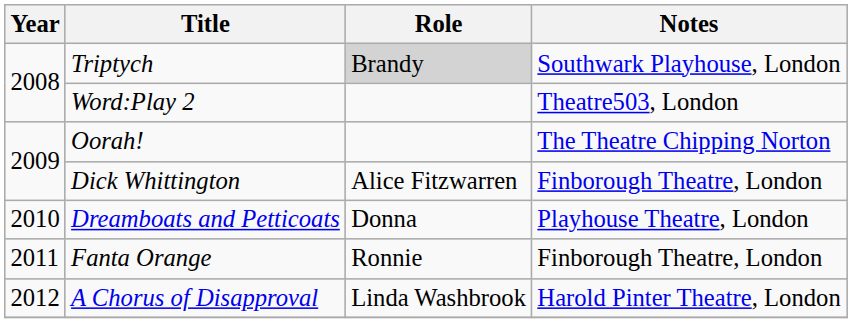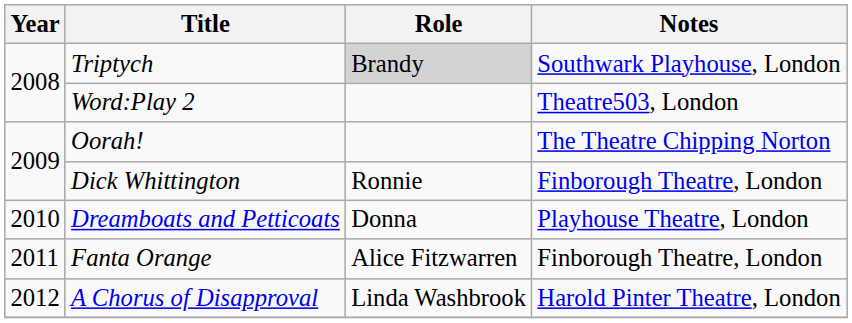Dick Whittington | Role: Alice Fitzwarren -> Ronnie
Fanta Orange | Role: Ronnie -> Alice Fitzwarren
